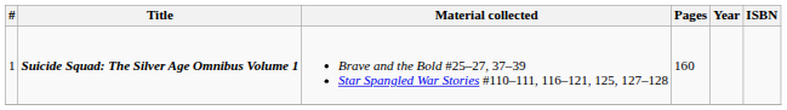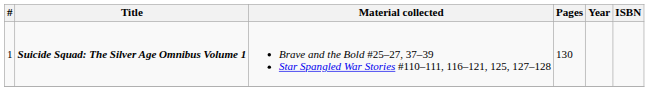Suicide Squad: The Silver Age Omnibus Volume 1 | Pages: 160 -> 130
